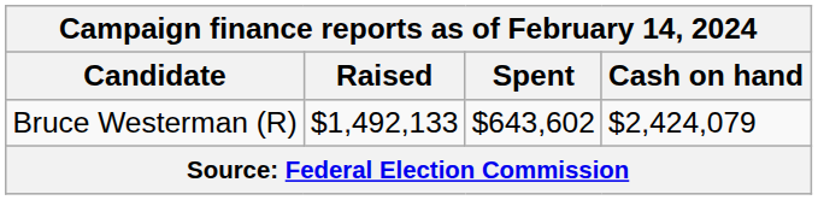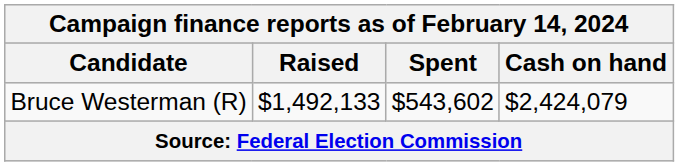Bruce Westerman (R) | Spent: $643,602 -> $543,602
